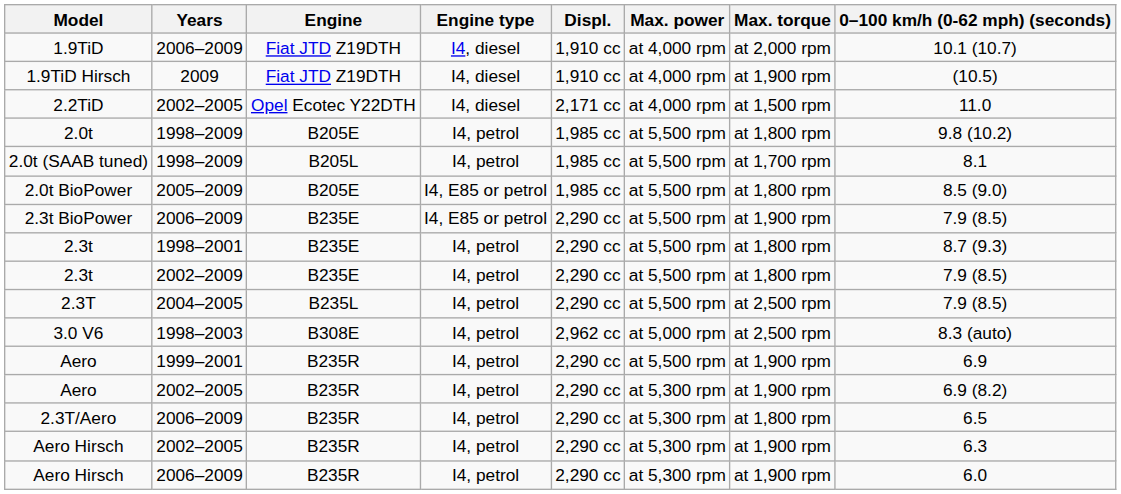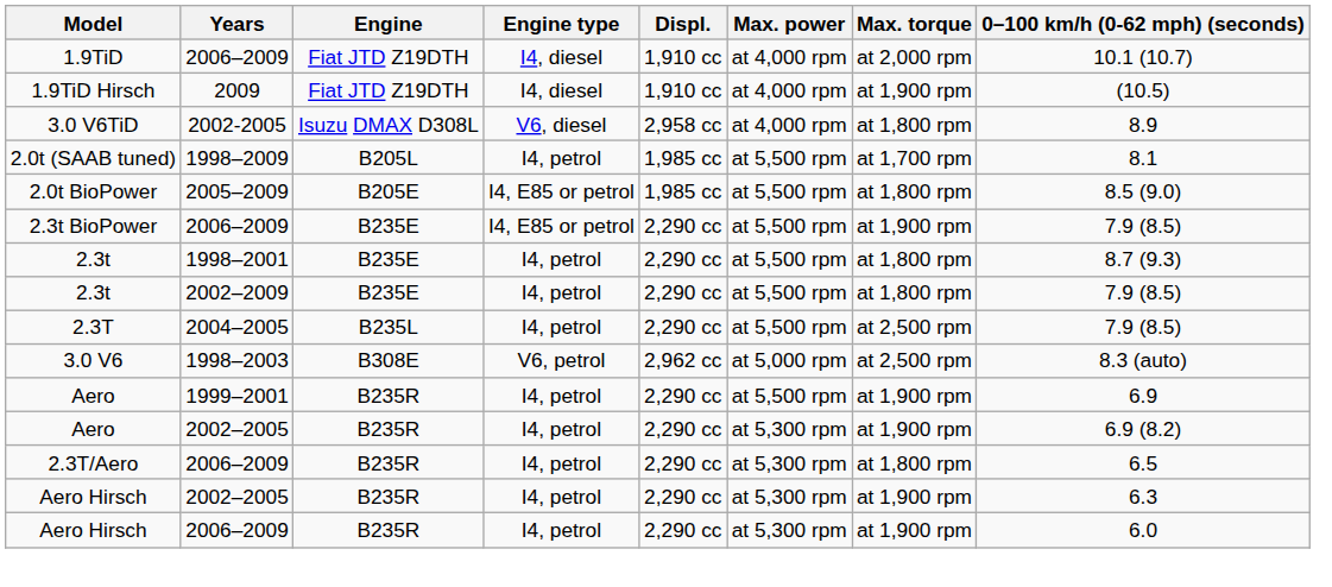- row: 2.2TiD | 2002–2005 | Opel Ecotec Y22DTH | I4, diesel | 2,171 cc | at 4,000 rpm | at 1,500 rpm | 11.0
+ row: 3.0 V6TiD | 2002-2005 | Isuzu DMAX D308L | V6, diesel | 2,958 cc | at 4,000 rpm | at 1,800 rpm | 8.9
- row: 2.0t | 1998–2009 | B205E | I4, petrol | 1,985 cc | at 5,500 rpm | at 1,800 rpm | 9.8 (10.2)
3.0 V6 | Engine type: I4, petrol -> V6, petrol
